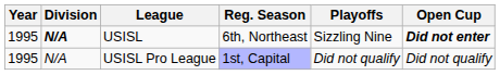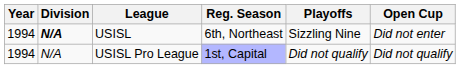USISL | Year: 1995 -> 1994
USISL | Open Cup: bold -> normal
USISL Pro League | Year: 1995 -> 1994
